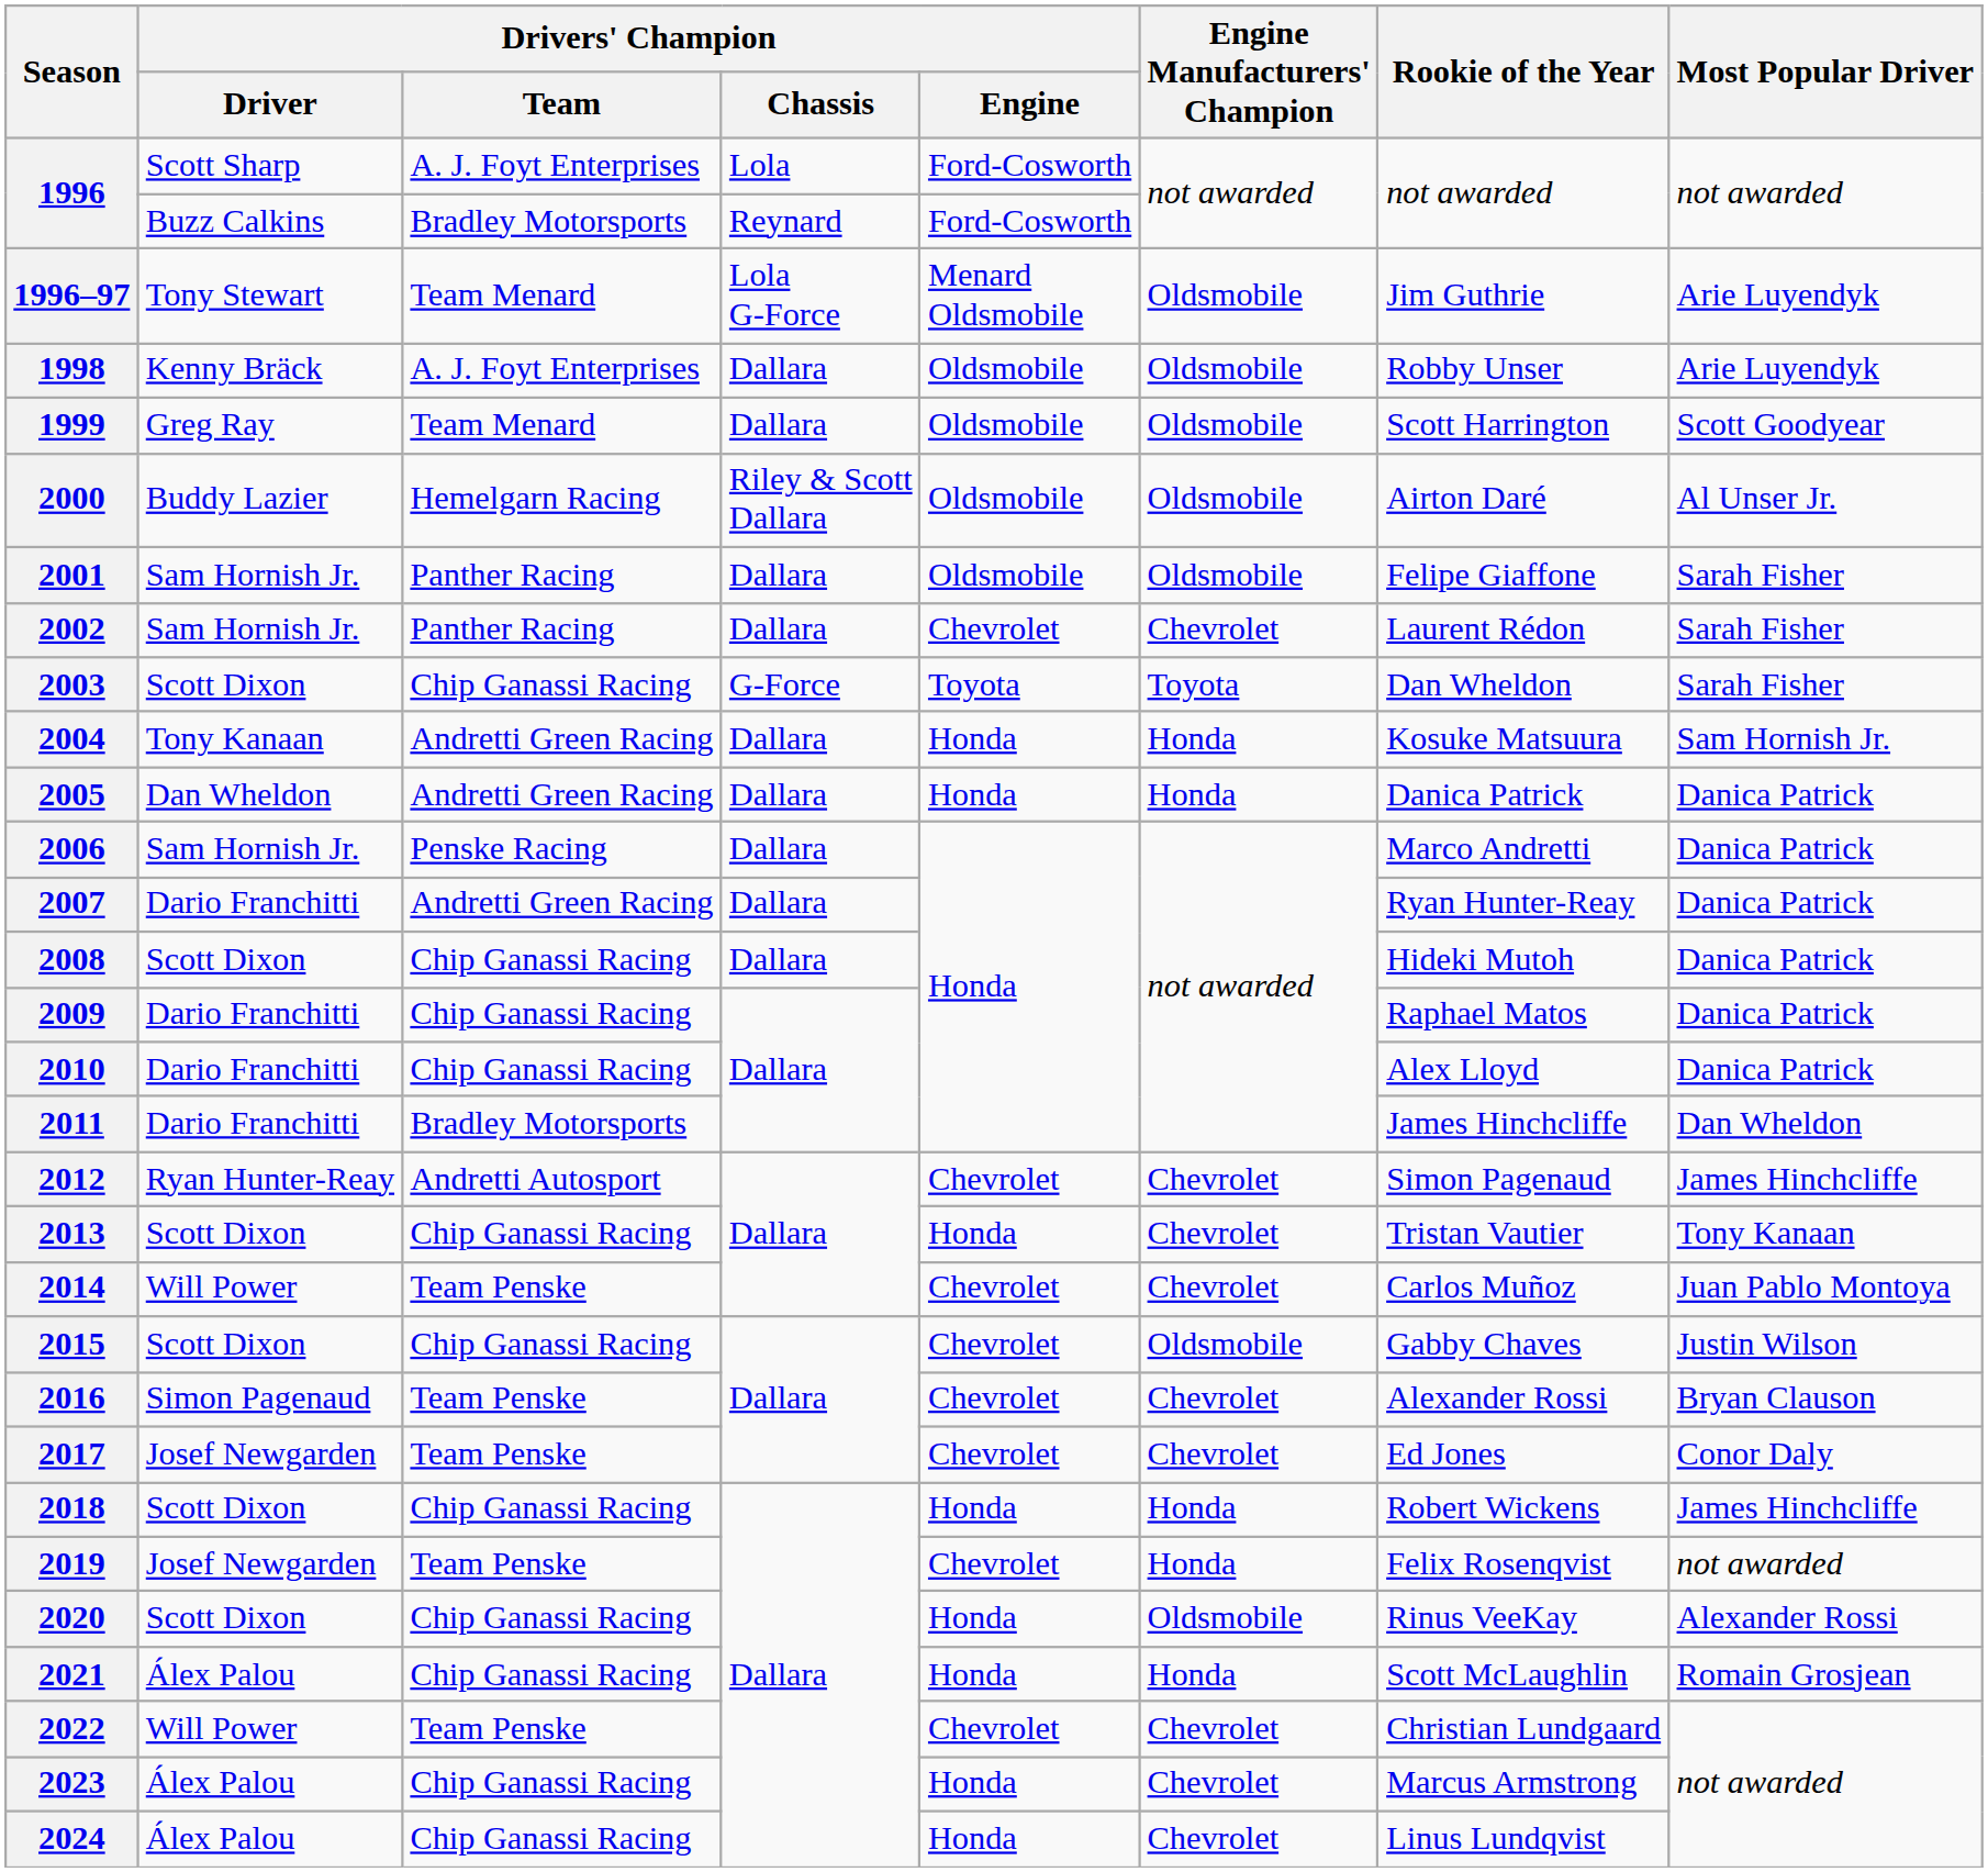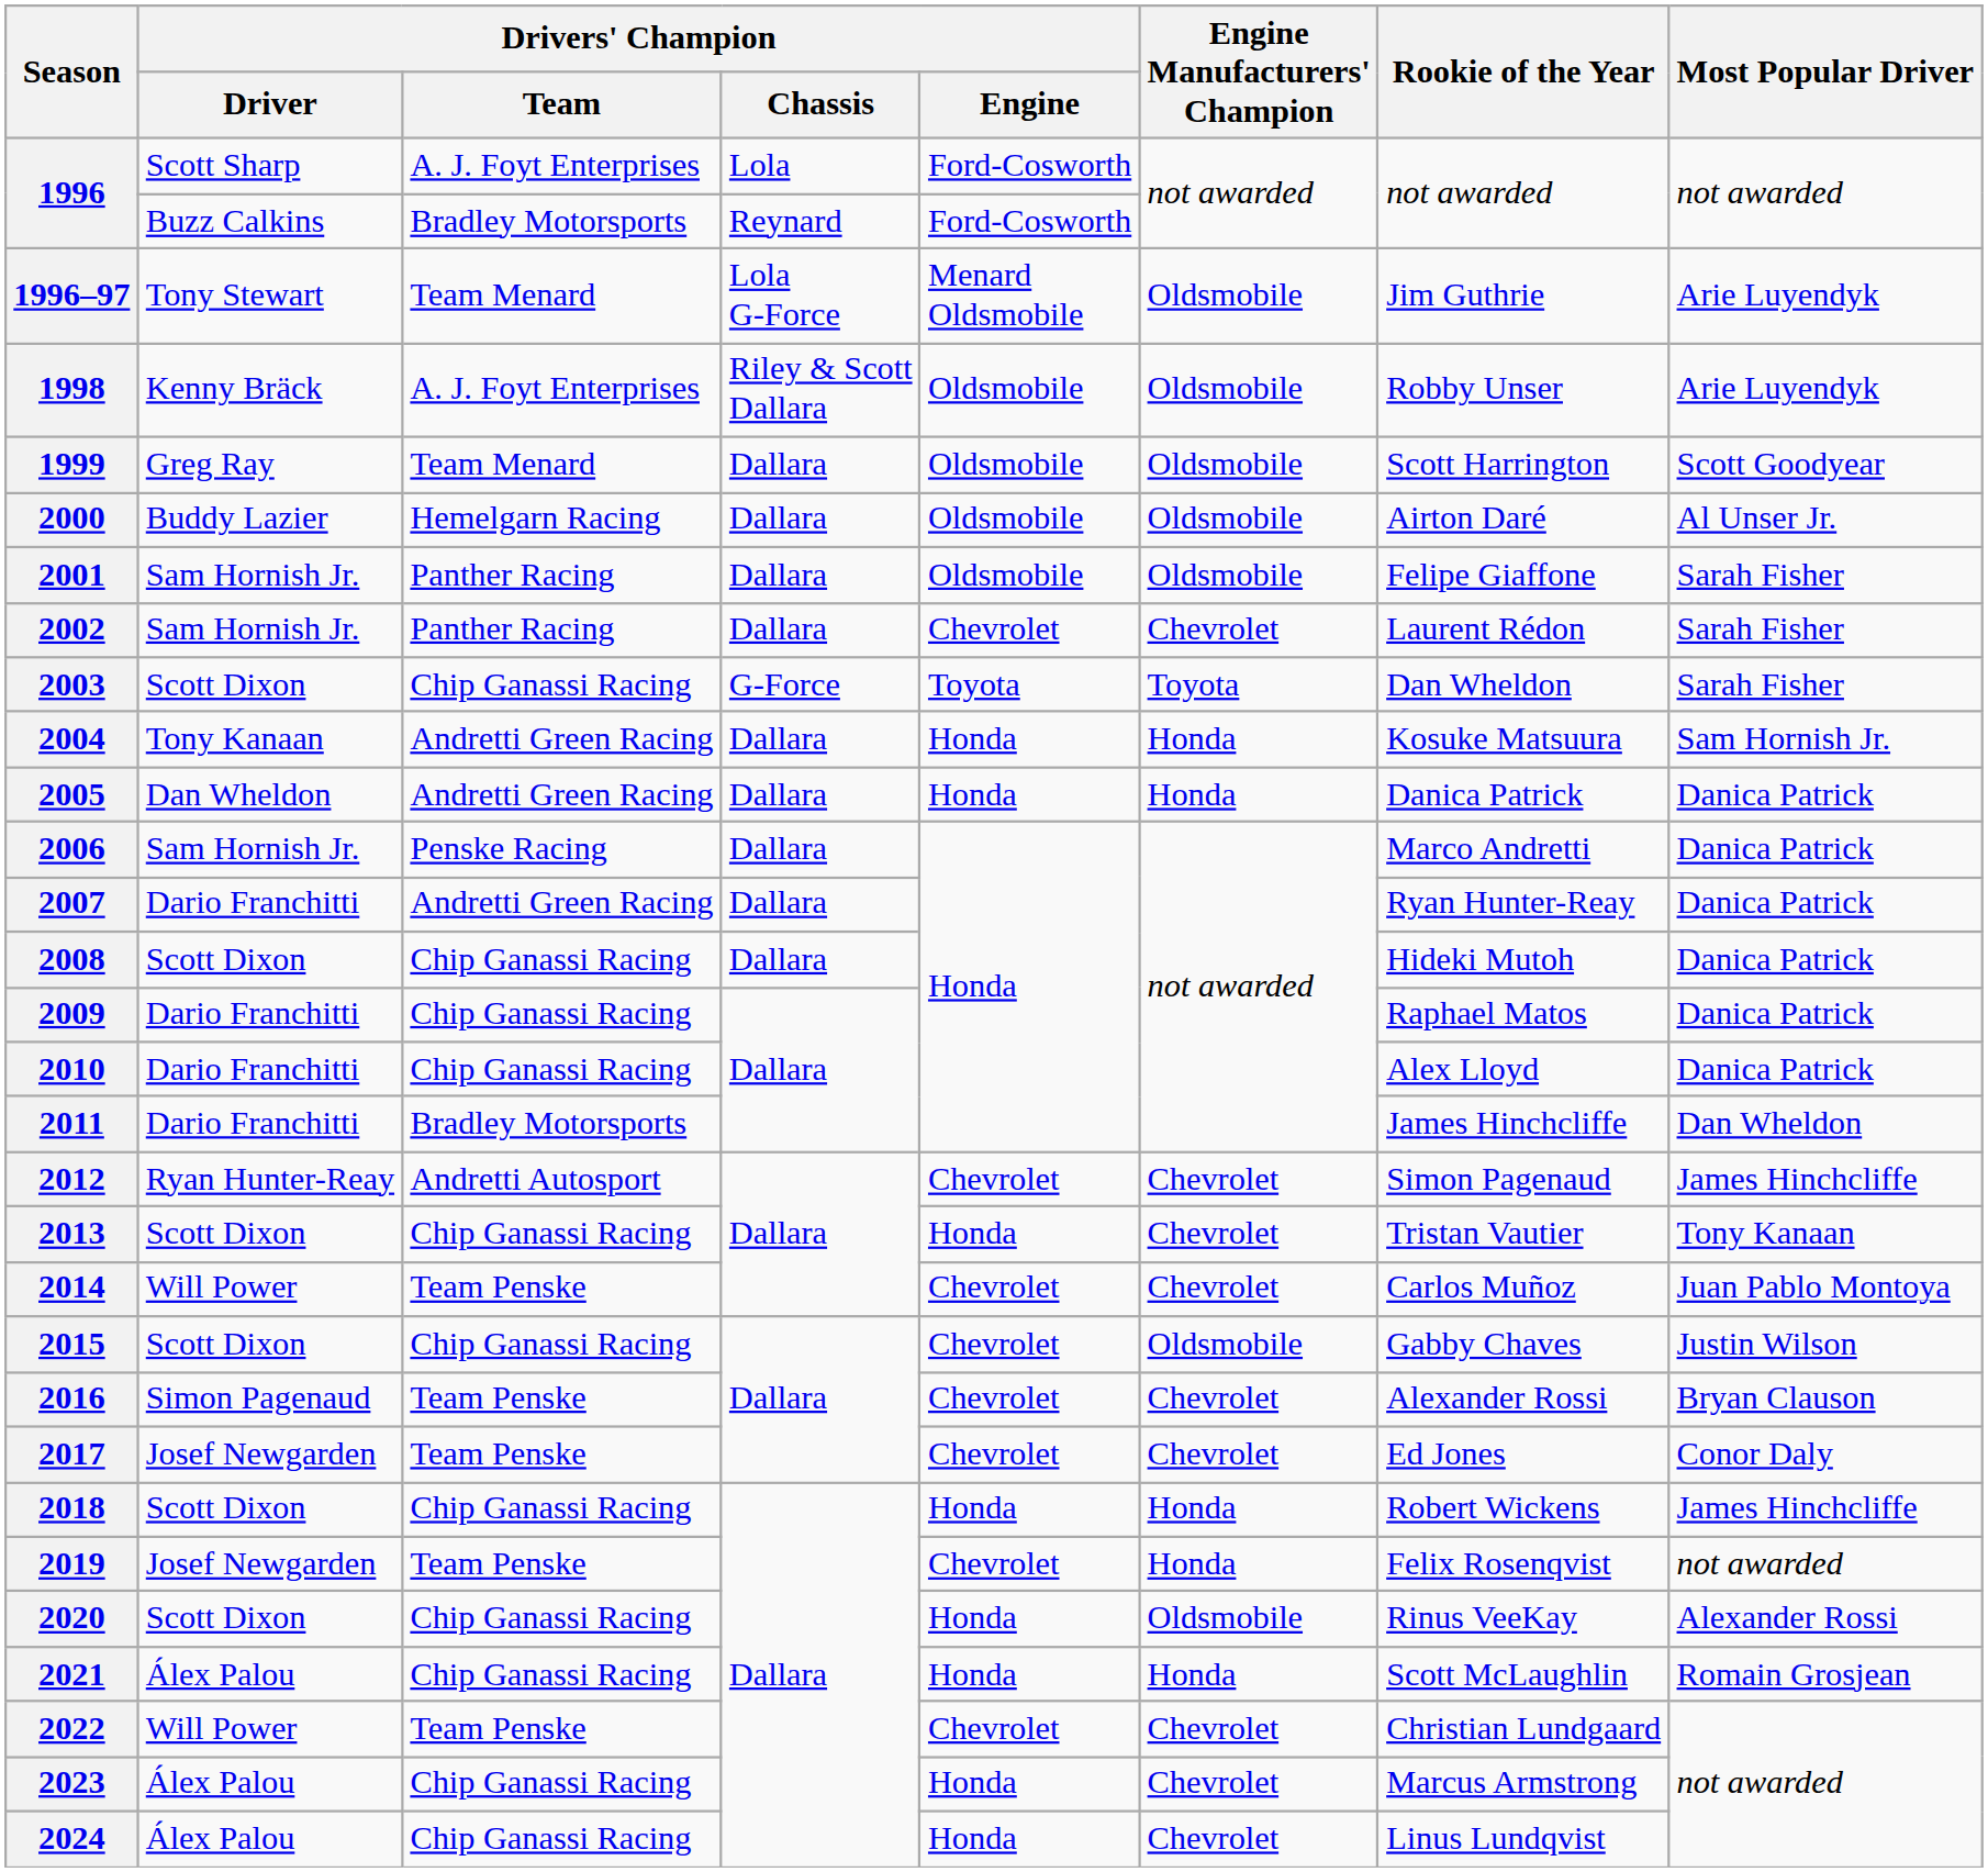1998 | Drivers' Champion / Chassis: Dallara -> Riley & Scott Dallara
2000 | Drivers' Champion / Chassis: Riley & Scott Dallara -> Dallara
